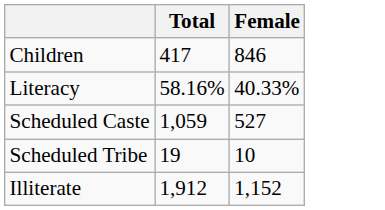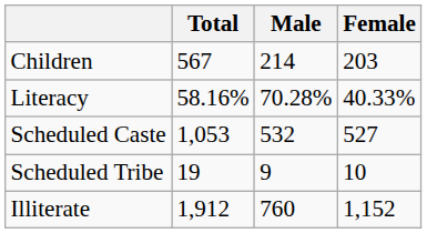+ column: Male | 214 | 70.28% | 532 | 9 | 760
Children | Total: 417 -> 567
Children | Female: 846 -> 203
Scheduled Caste | Total: 1,059 -> 1,053
